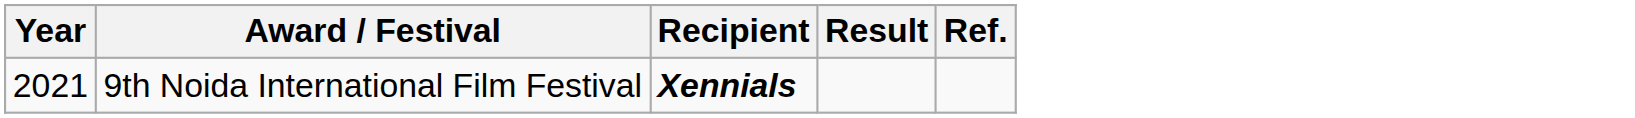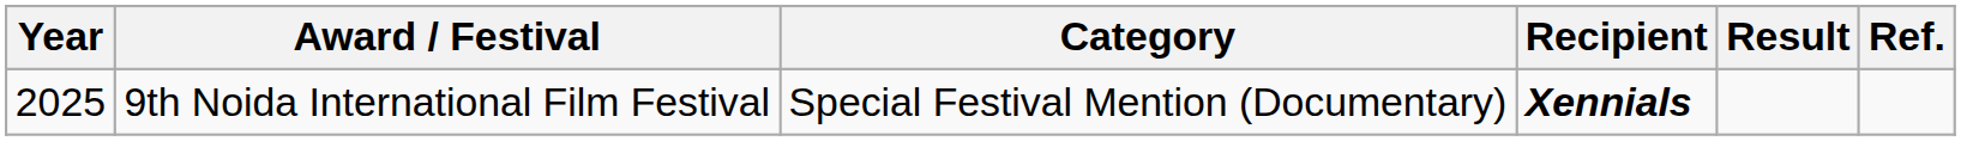+ column: Category | Special Festival Mention (Documentary)
9th Noida International Film Festival | Year: 2021 -> 2025
